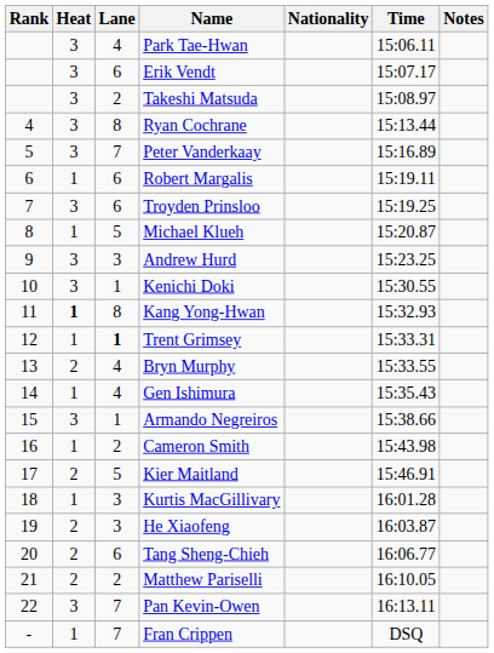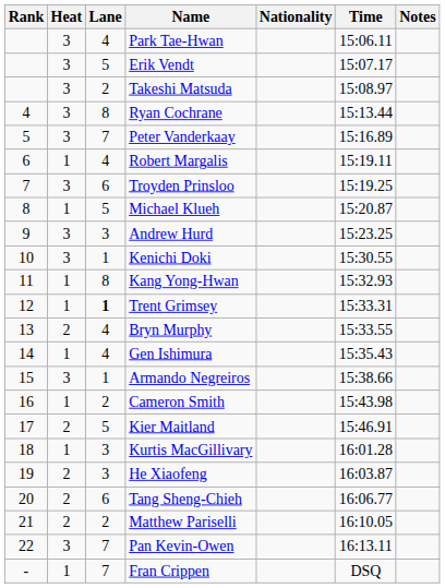Erik Vendt | Lane: 6 -> 5
Robert Margalis | Lane: 6 -> 4
Kang Yong-Hwan | Heat: bold -> normal
